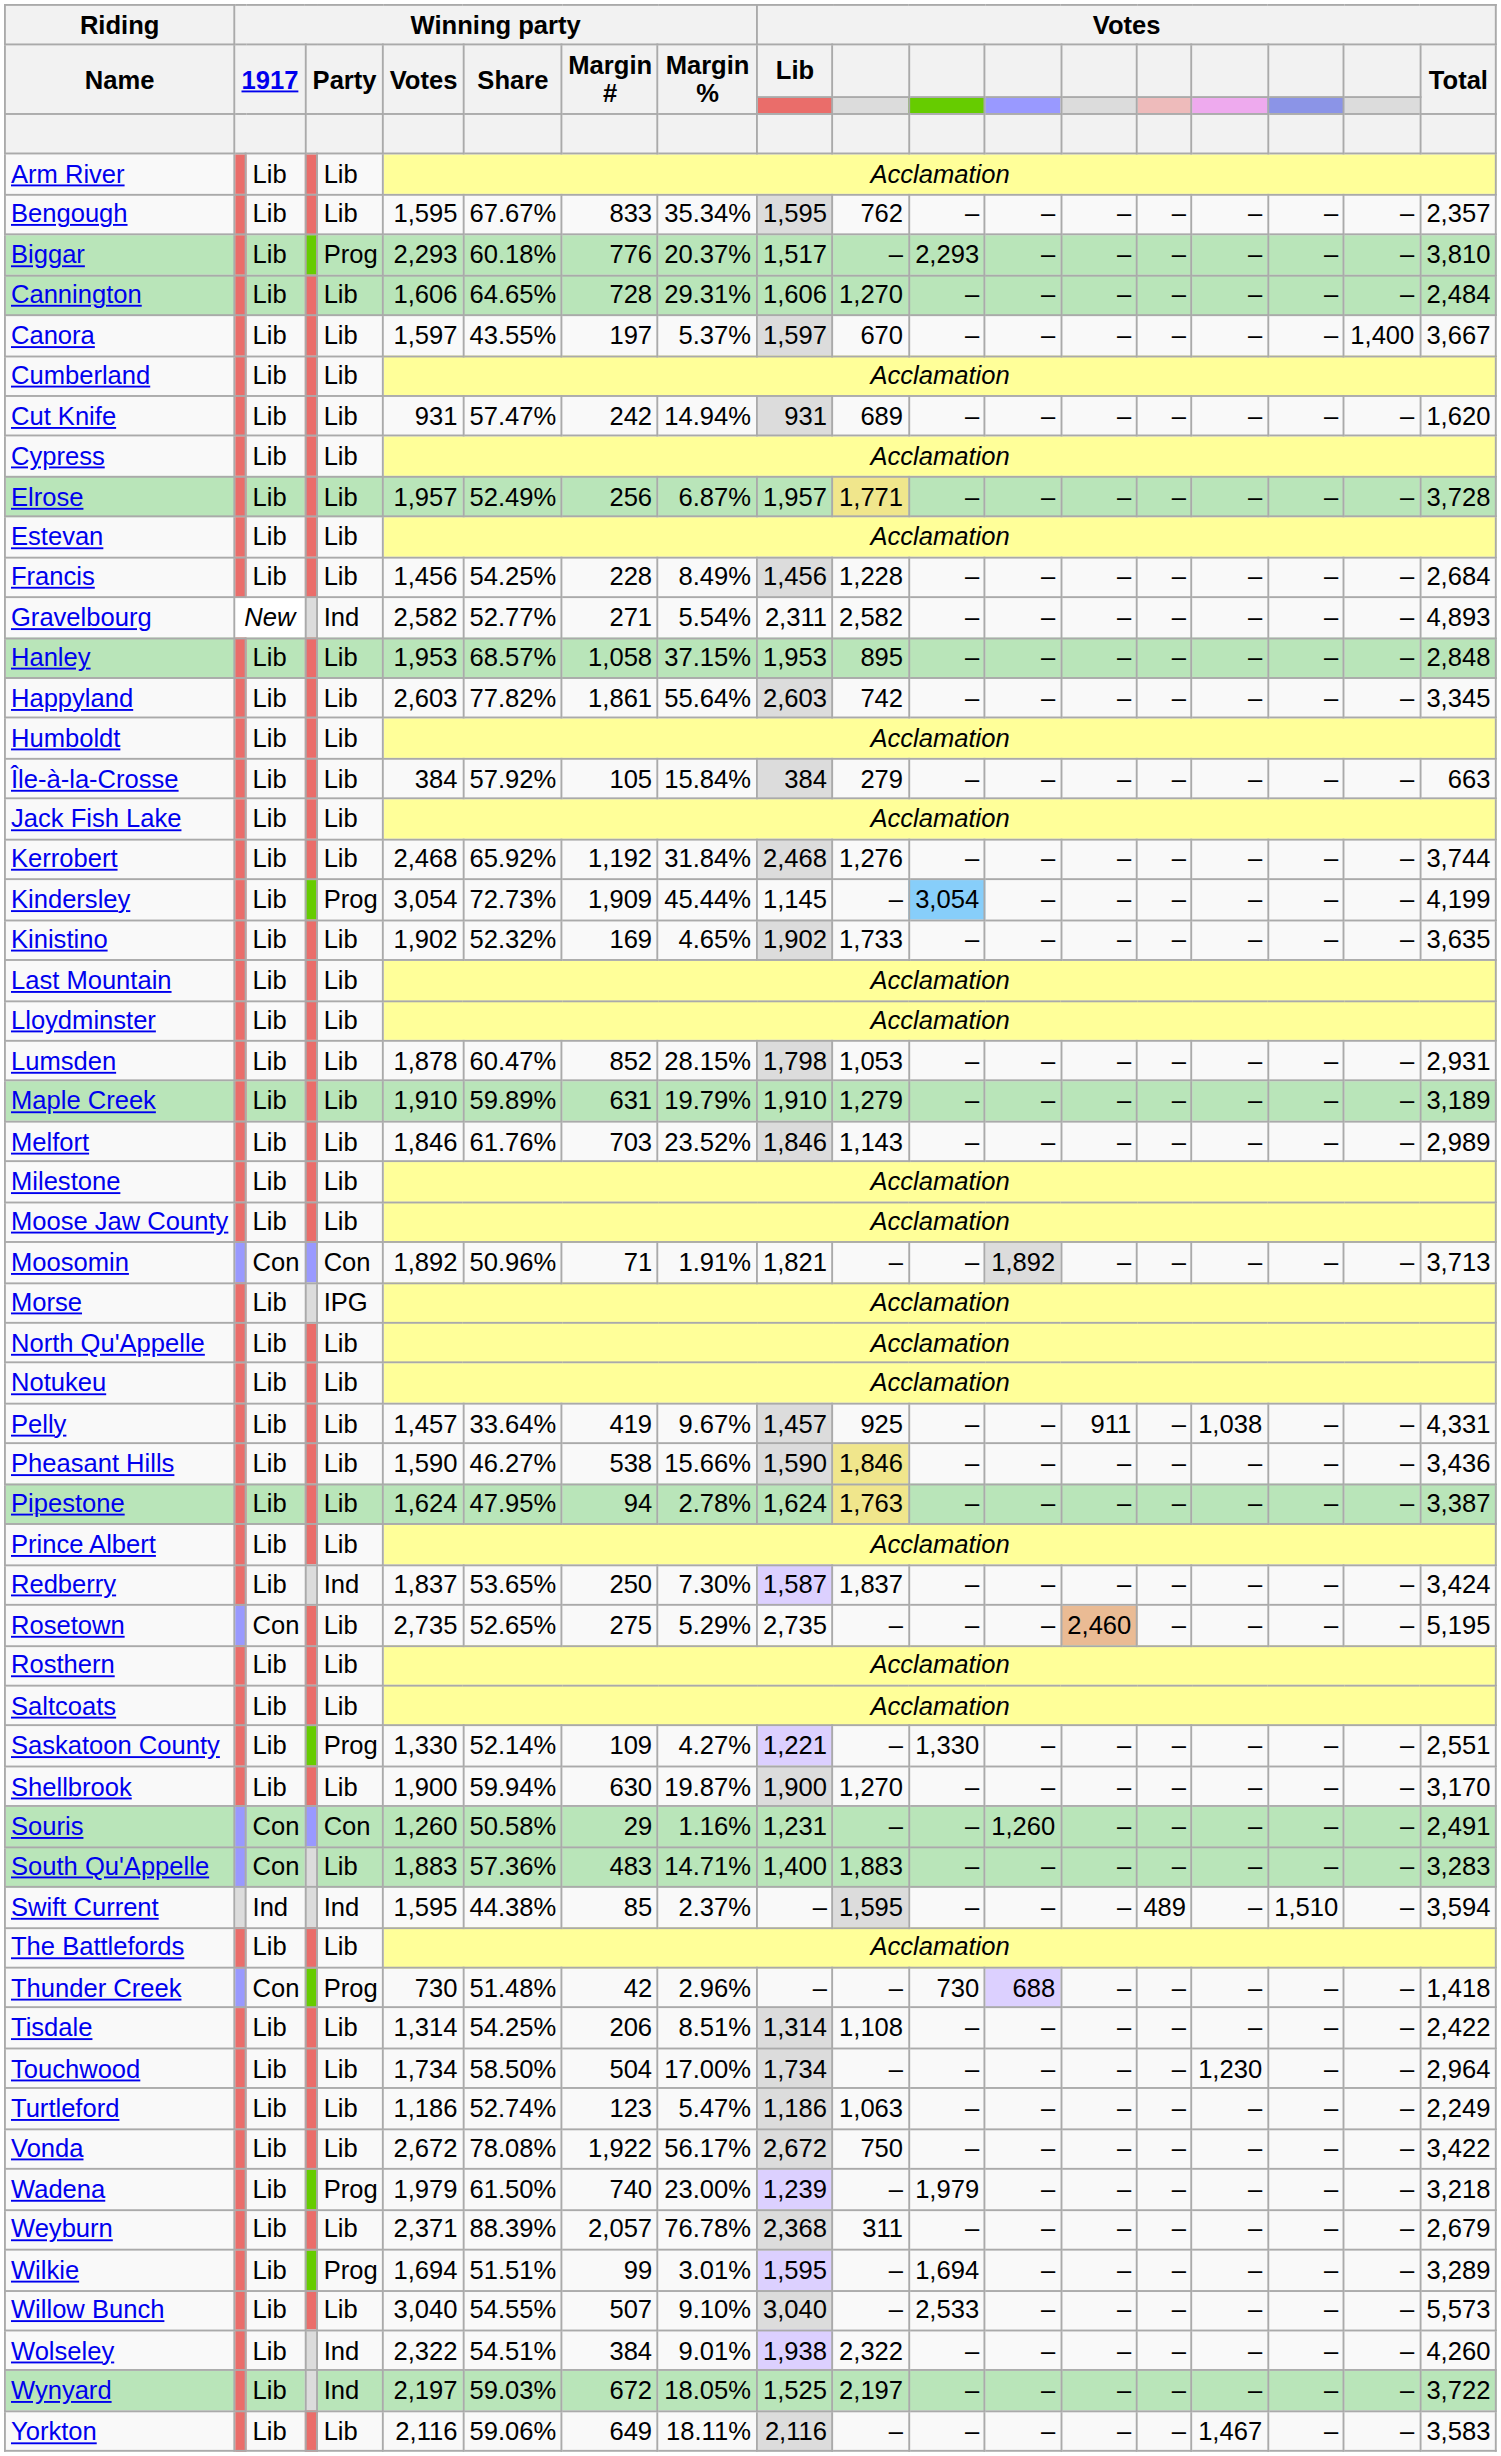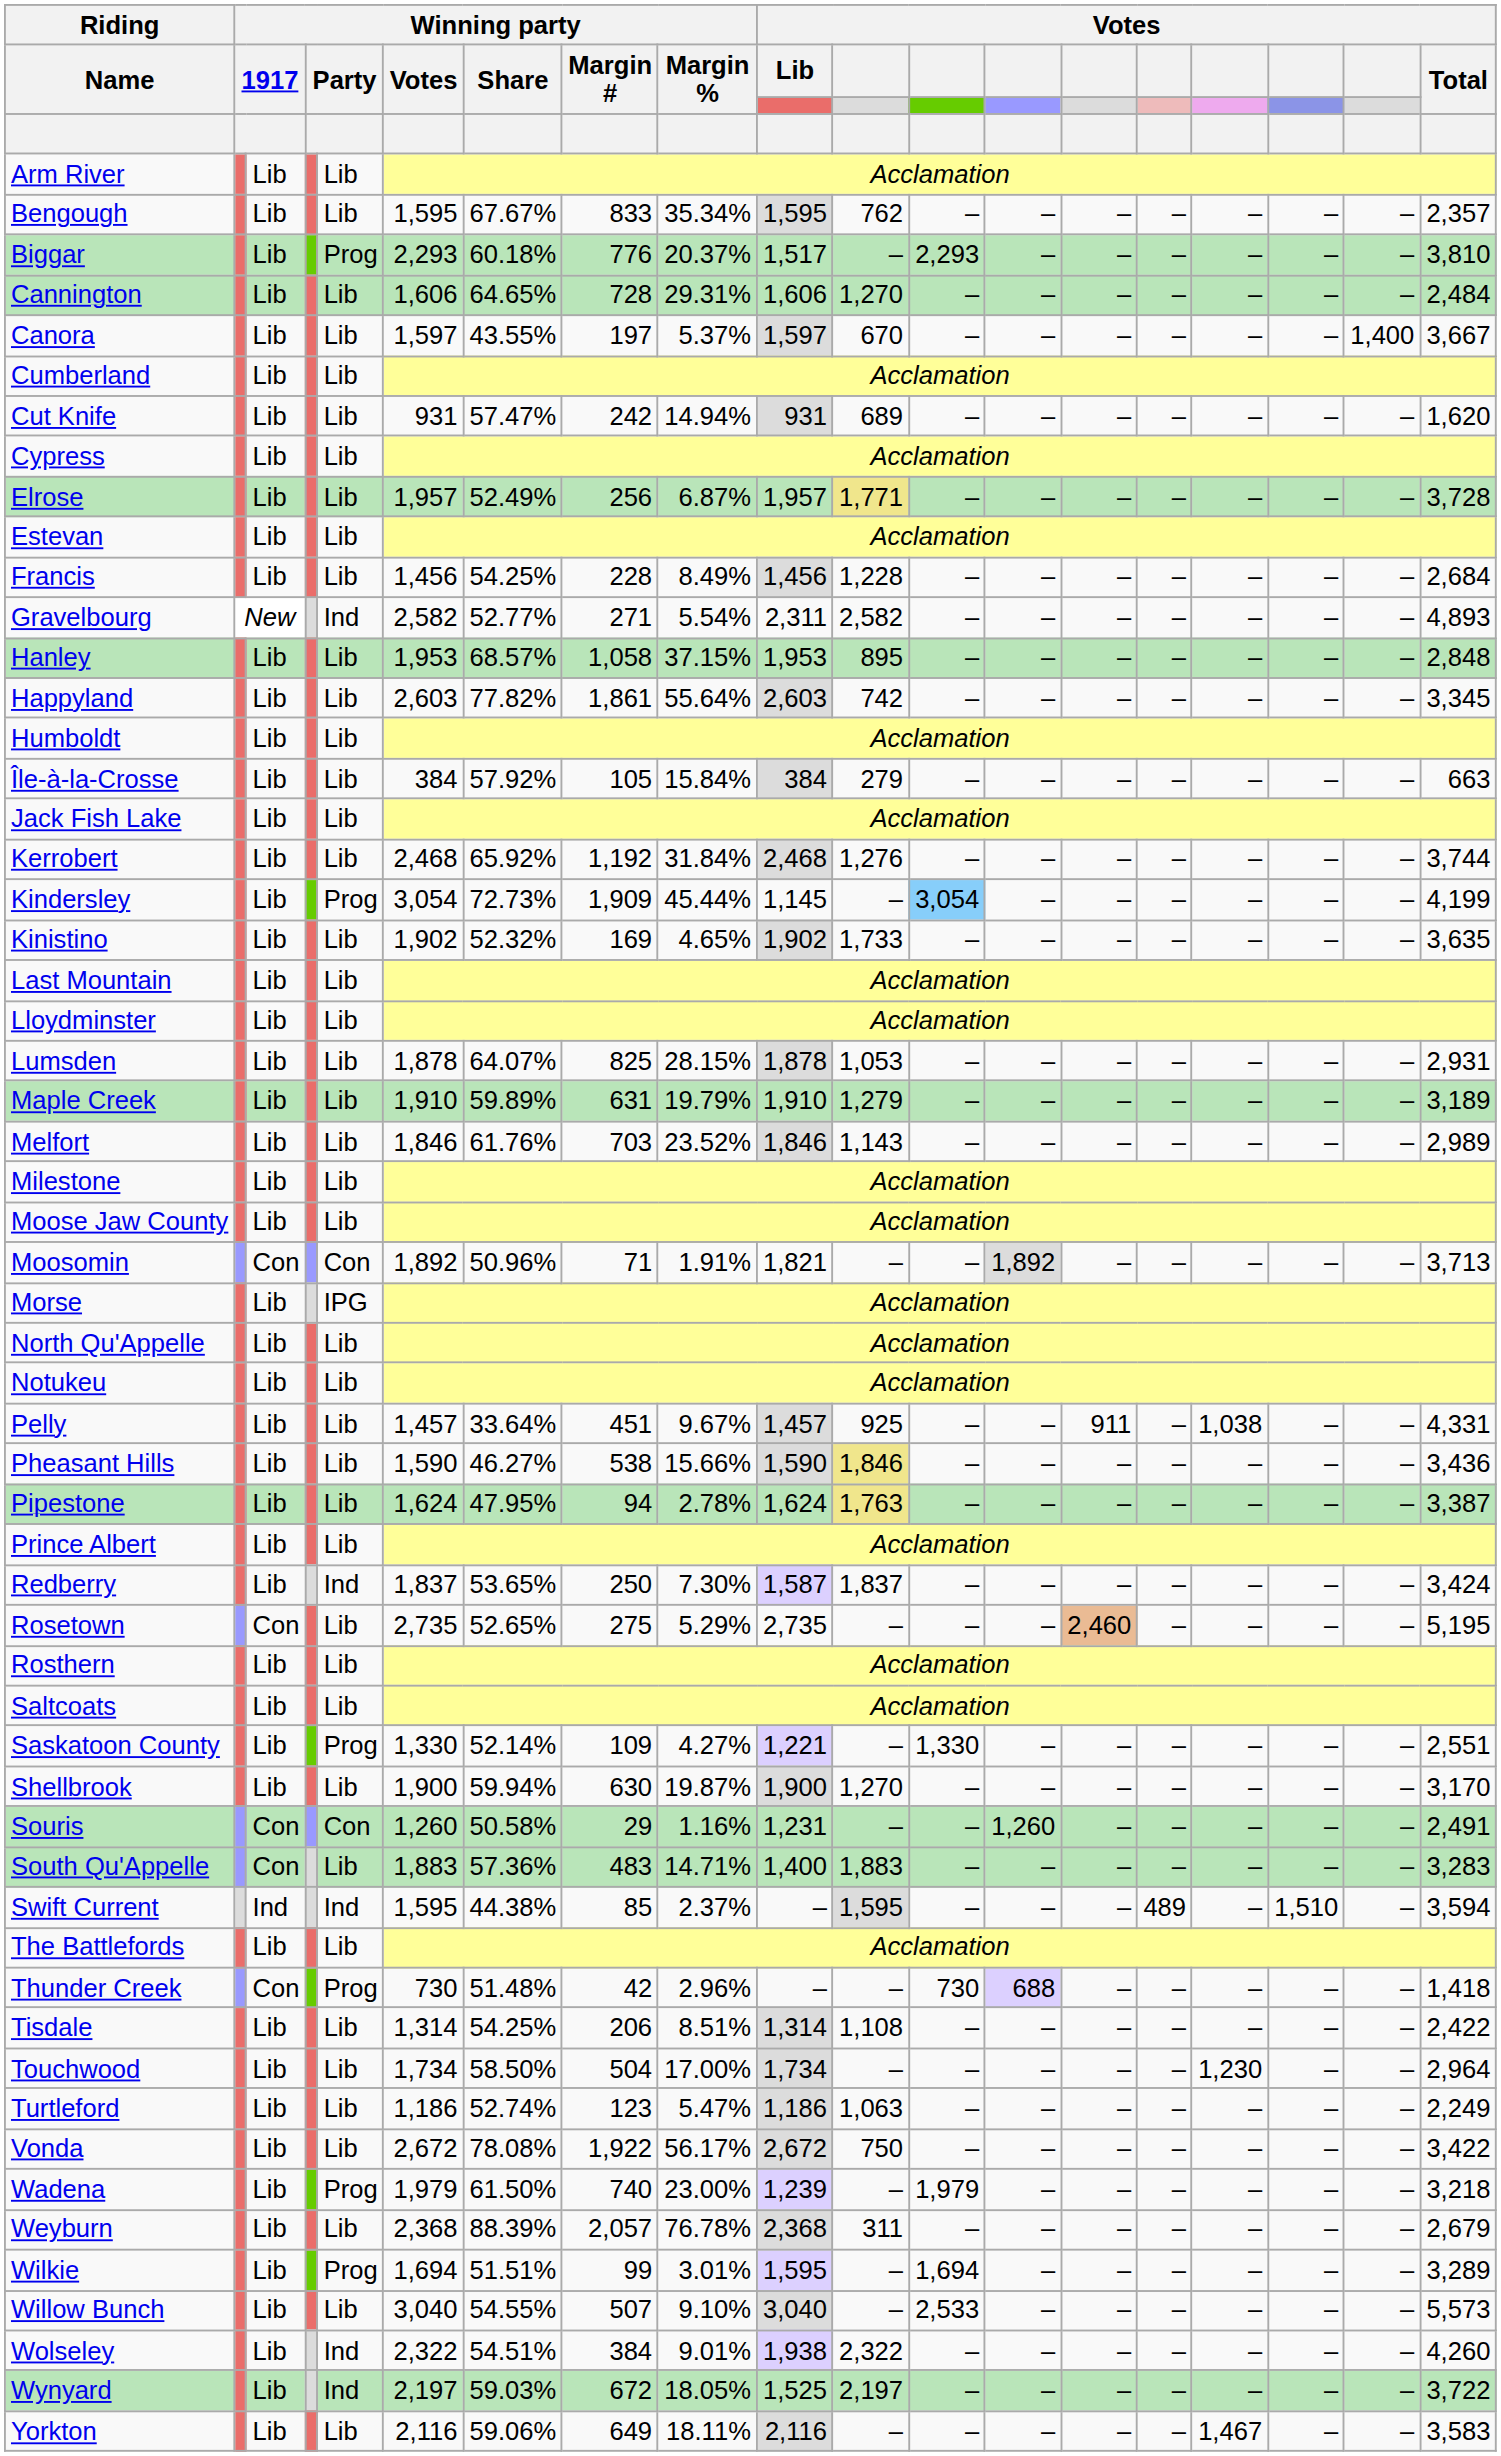Lumsden | Winning party / Share: 60.47% -> 64.07%
Lumsden | Winning party / Margin #: 852 -> 825
Lumsden | Votes / Lib: 1,798 -> 1,878
Pelly | Winning party / Margin #: 419 -> 451
Weyburn | Winning party / Votes: 2,371 -> 2,368
